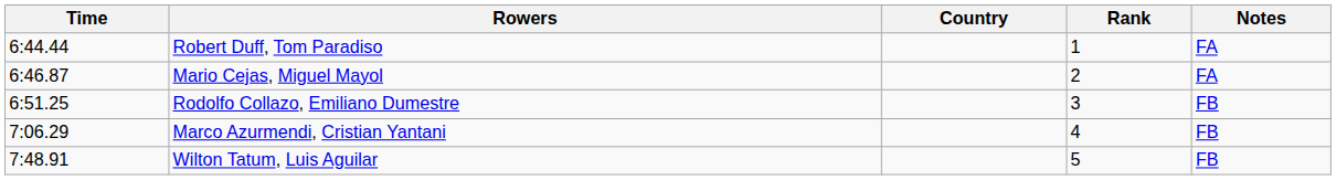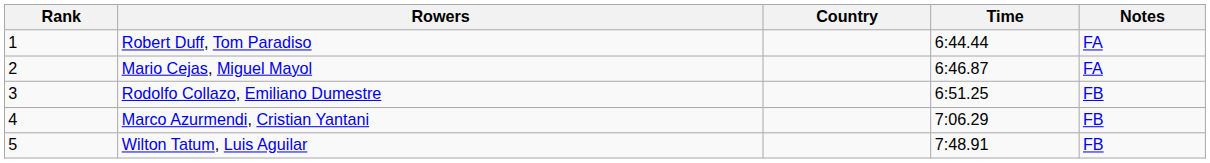columns swapped: Rank <-> Time
